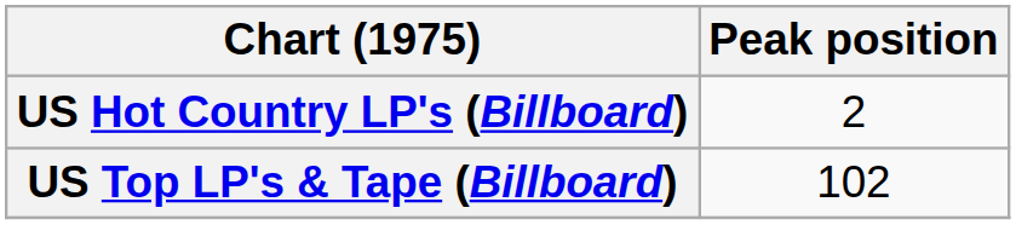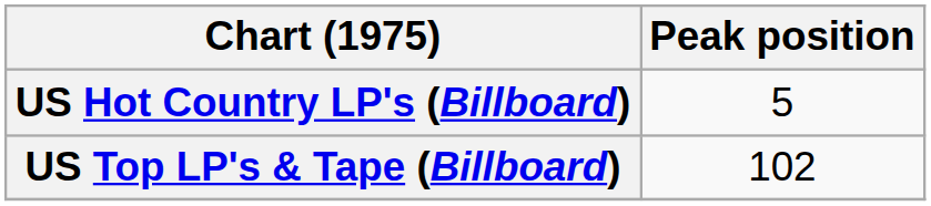US Hot Country LP's (Billboard) | Peak position: 2 -> 5
